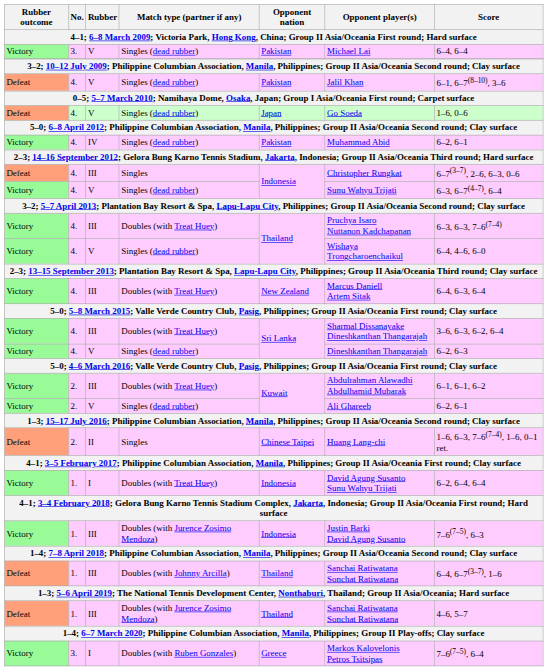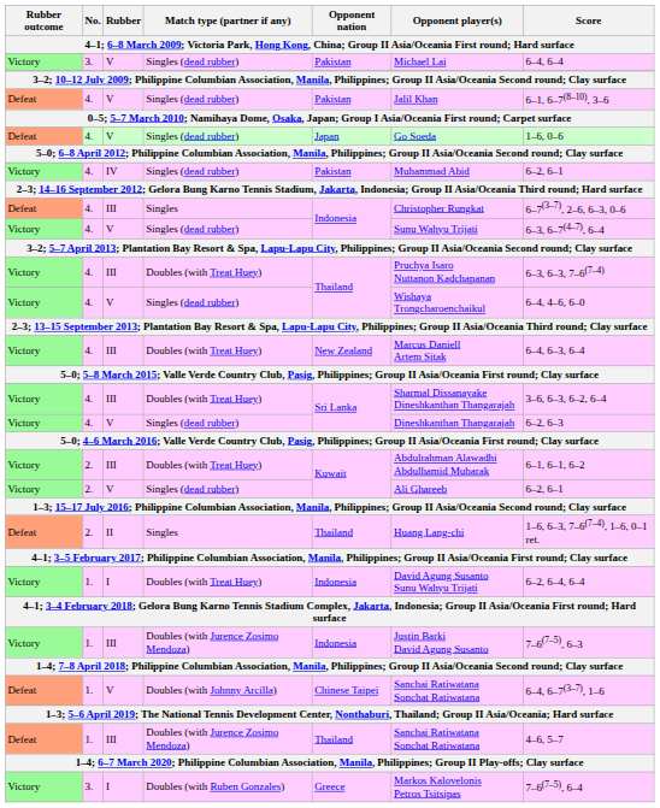2. / Singles | Opponent nation: Chinese Taipei -> Thailand
Doubles (with Johnny Arcilla) | Rubber: III -> V
Doubles (with Johnny Arcilla) | Opponent nation: Thailand -> Chinese Taipei
